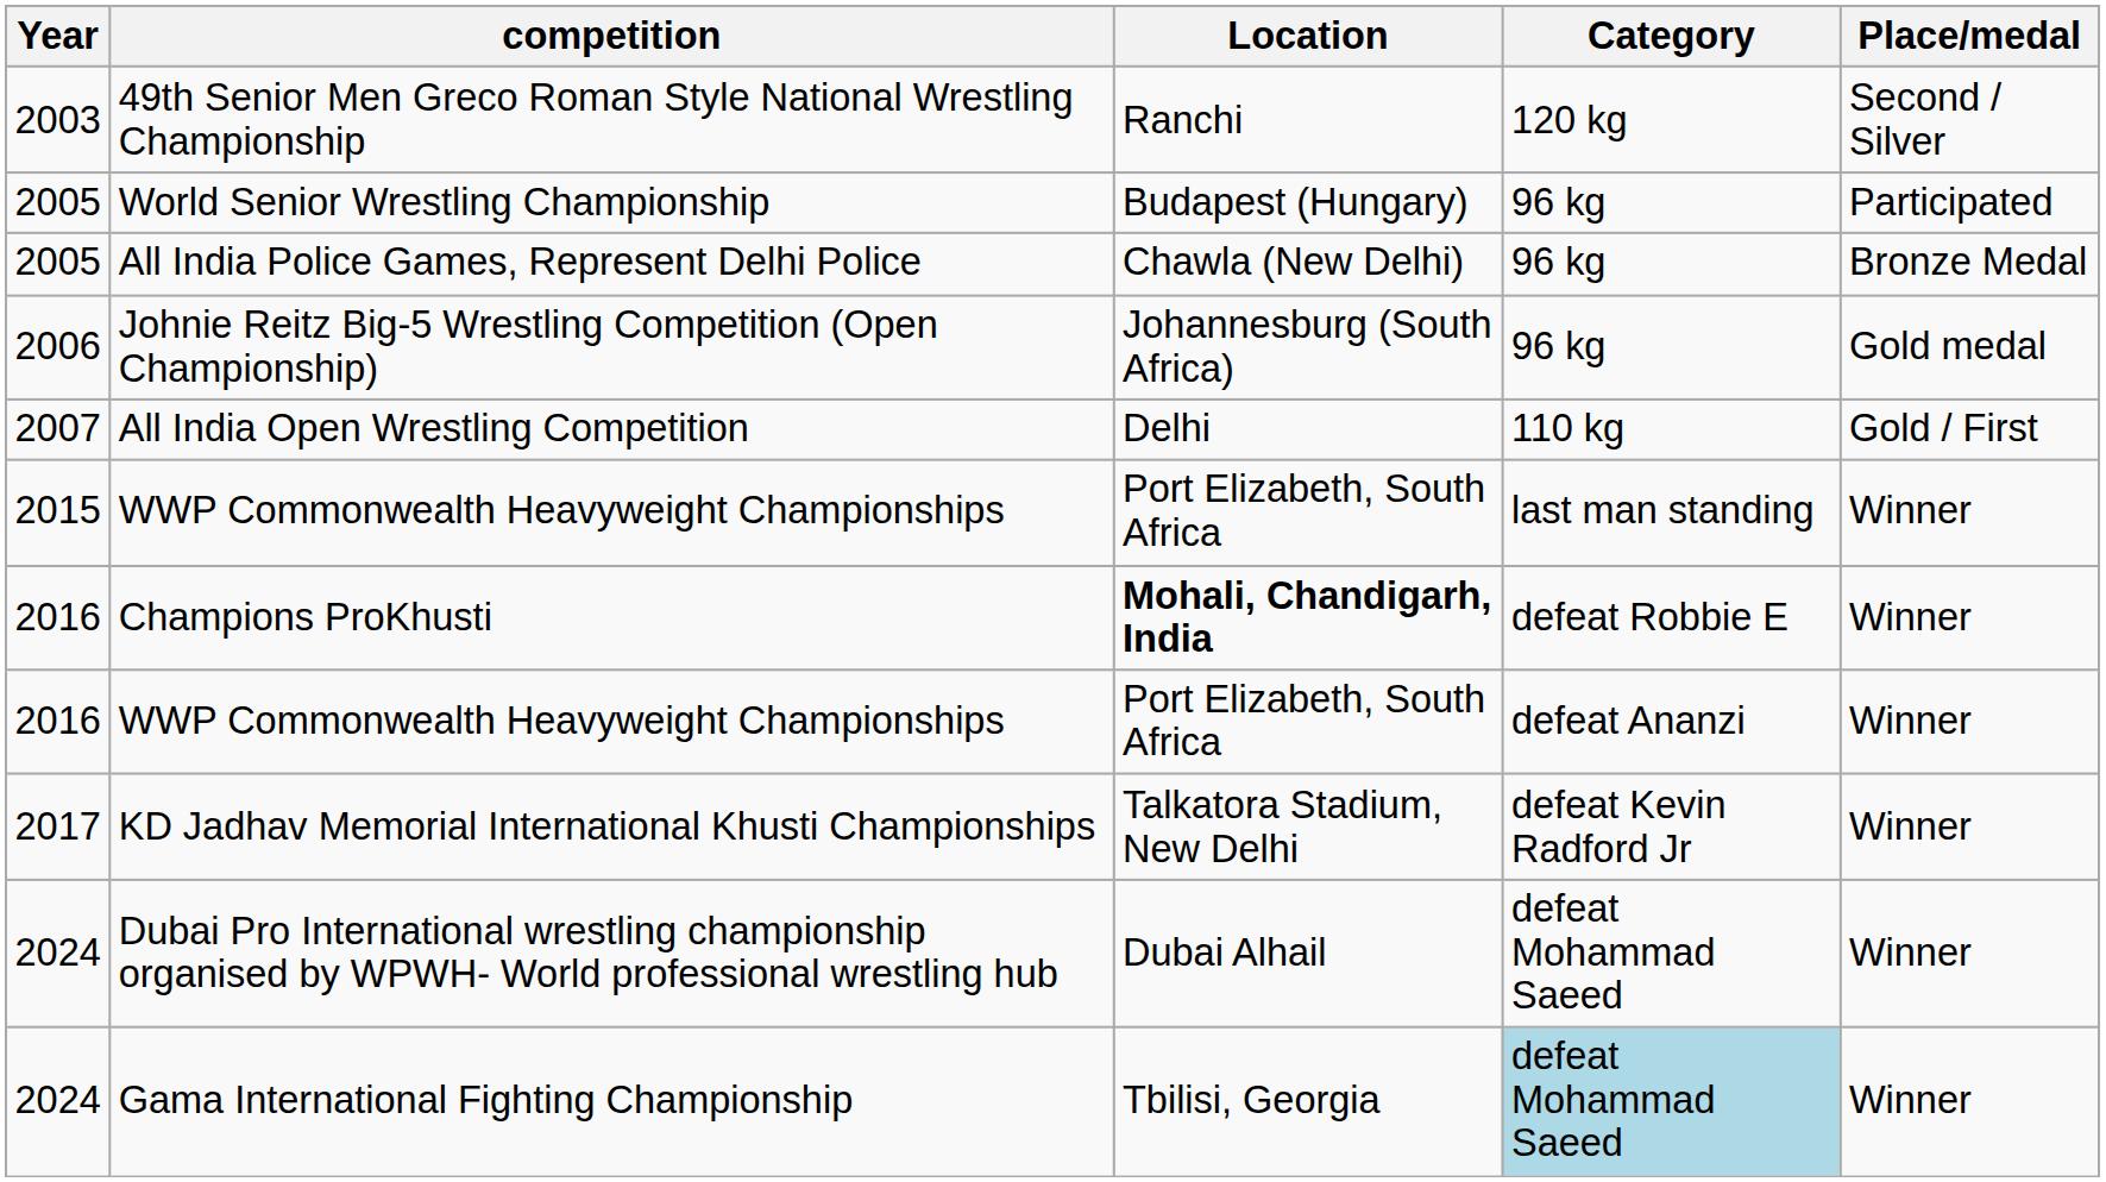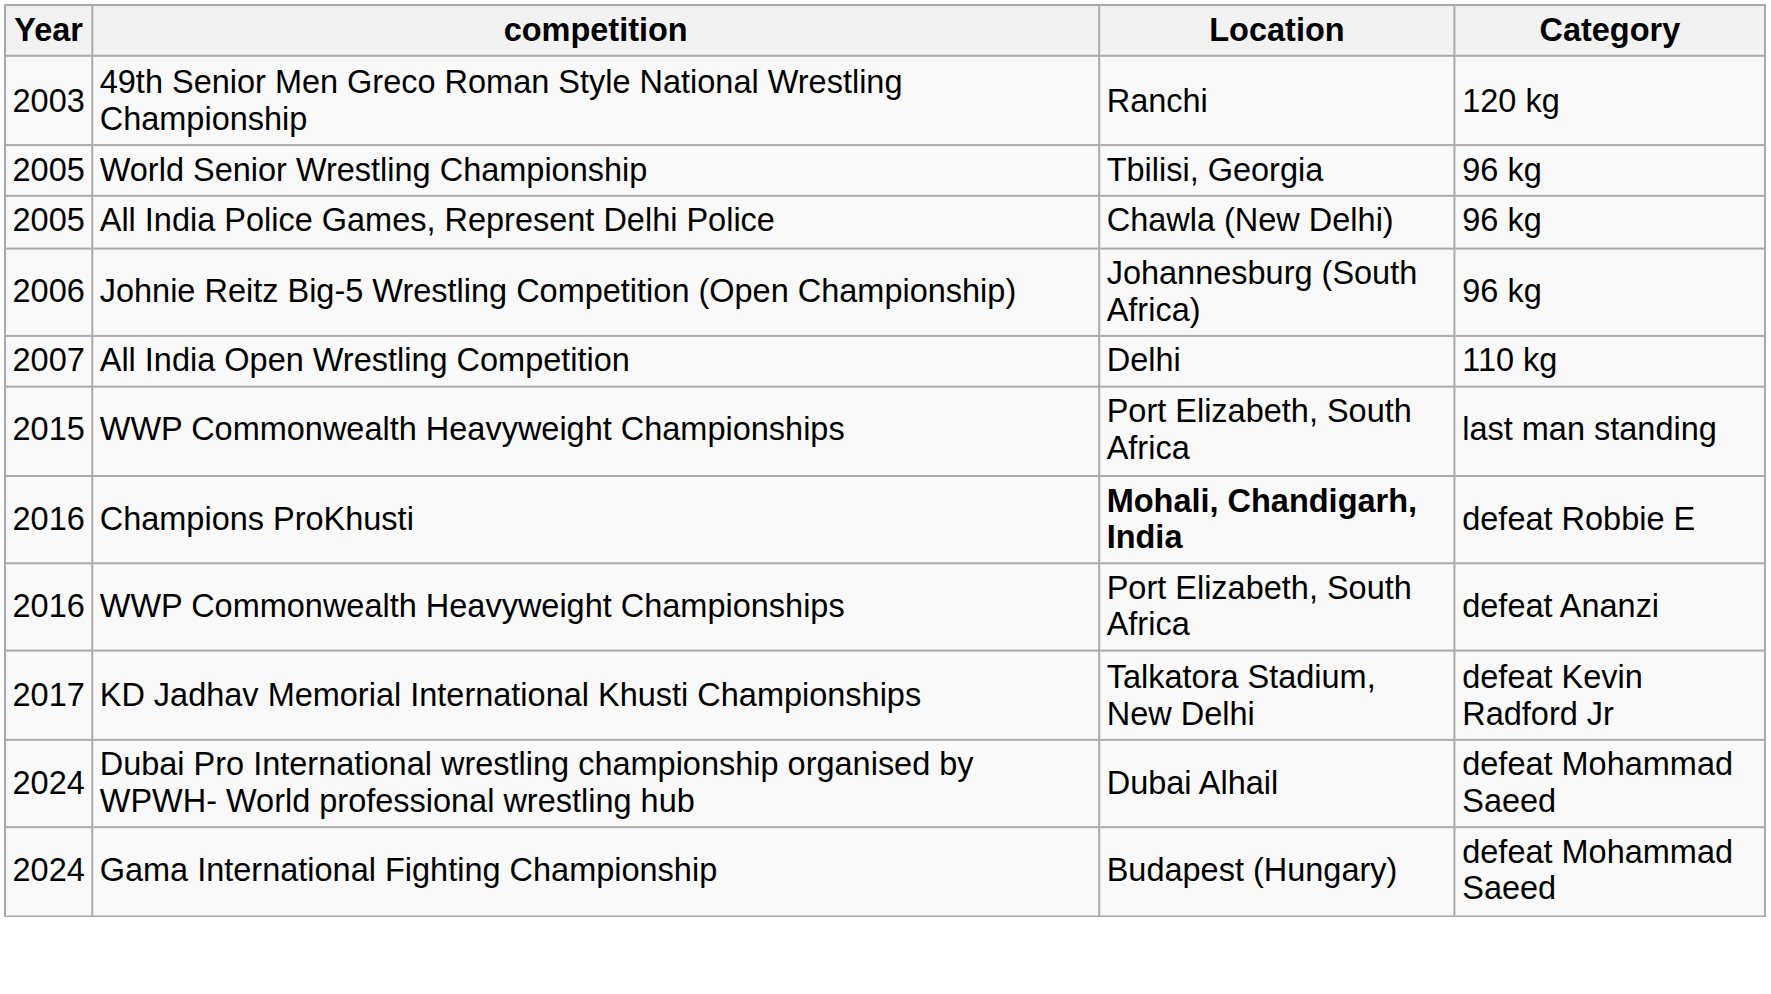- column: Place/medal | Second / Silver | Participated | Bronze Medal | Gold medal | Gold / First | Winner | Winner | Winner | Winner | Winner | Winner
World Senior Wrestling Championship | Location: Budapest (Hungary) -> Tbilisi, Georgia
Gama International Fighting Championship | Location: Tbilisi, Georgia -> Budapest (Hungary)
Gama International Fighting Championship | Category: lightblue background -> no background
